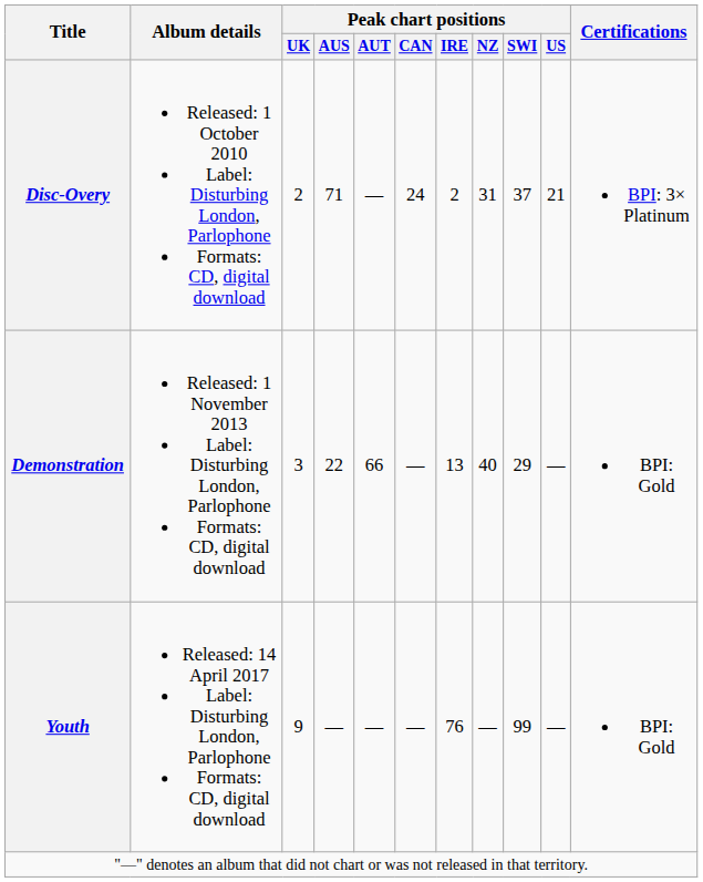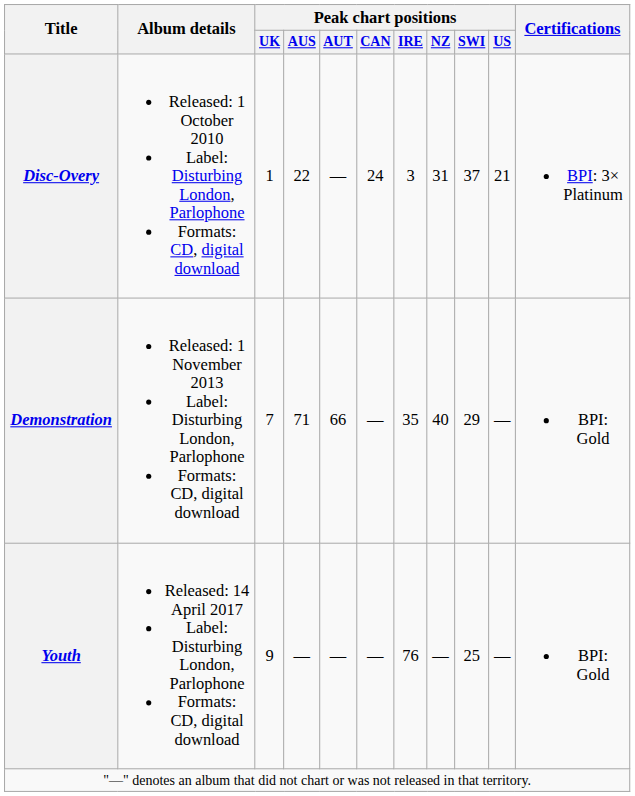Disc-Overy | Peak chart positions / UK: 2 -> 1
Disc-Overy | Peak chart positions / AUS: 71 -> 22
Disc-Overy | Peak chart positions / IRE: 2 -> 3
Demonstration | Peak chart positions / UK: 3 -> 7
Demonstration | Peak chart positions / AUS: 22 -> 71
Demonstration | Peak chart positions / IRE: 13 -> 35
Youth | Peak chart positions / SWI: 99 -> 25
